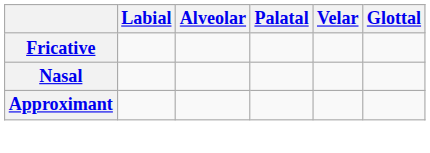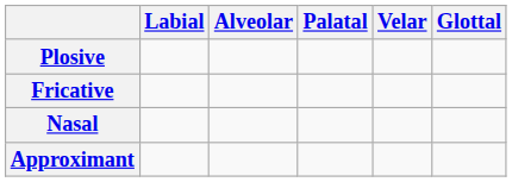+ row: Plosive
